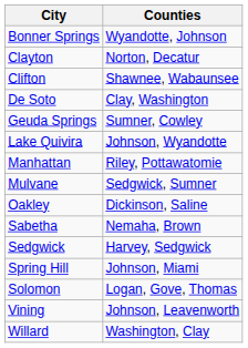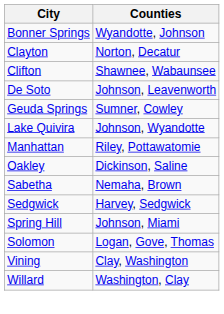De Soto | Counties: Clay, Washington -> Johnson, Leavenworth
- row: Mulvane | Sedgwick, Sumner
Vining | Counties: Johnson, Leavenworth -> Clay, Washington
